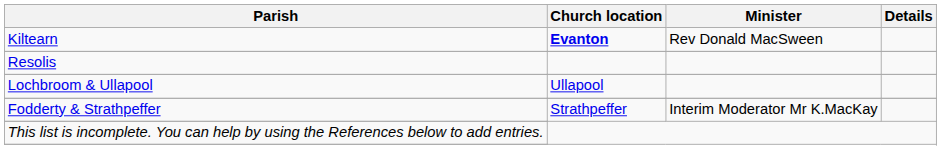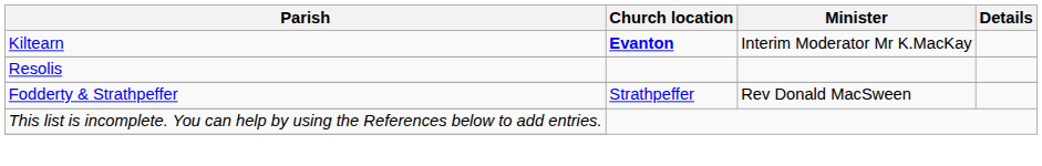Kiltearn | Minister: Rev Donald MacSween -> Interim Moderator Mr K.MacKay
- row: Lochbroom & Ullapool | Ullapool
Fodderty & Strathpeffer | Minister: Interim Moderator Mr K.MacKay -> Rev Donald MacSween
